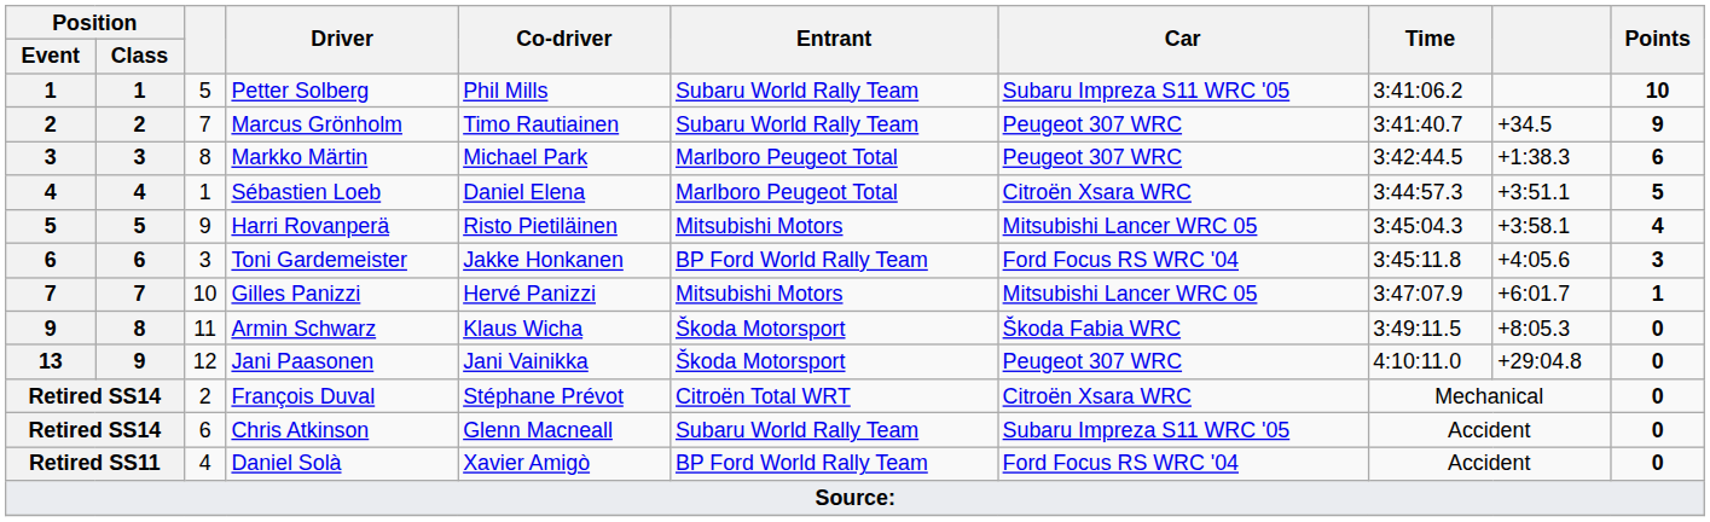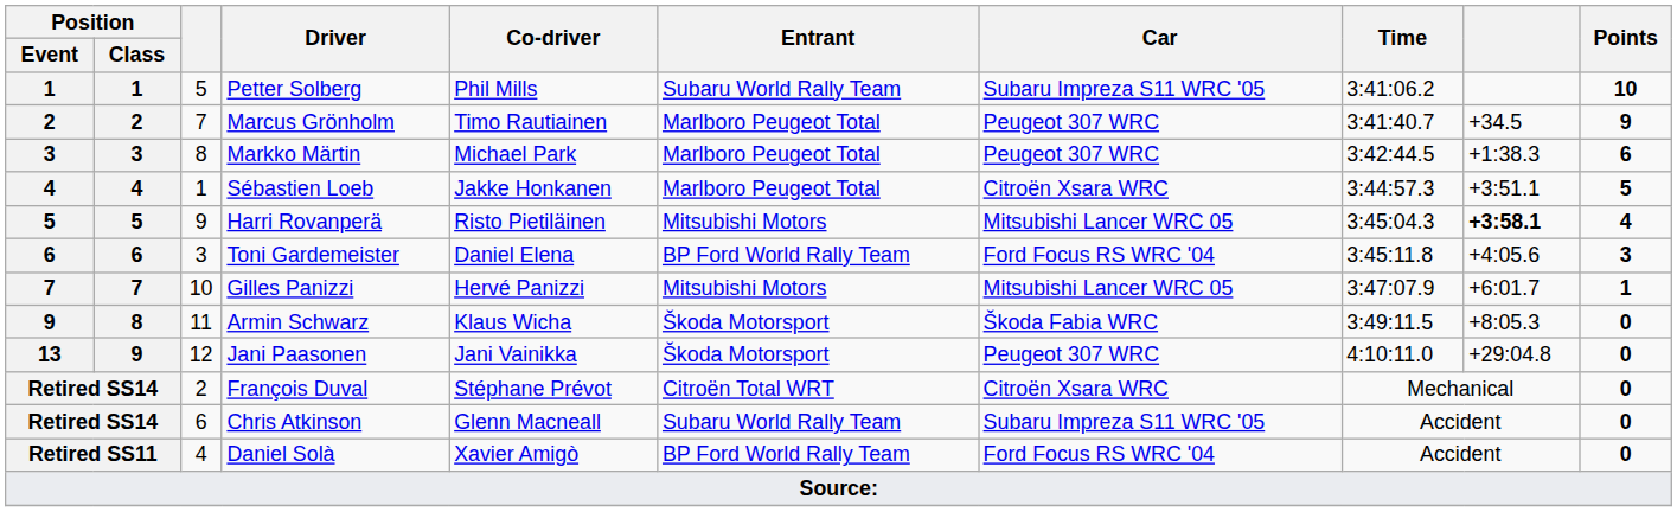Marcus Grönholm | Entrant: Subaru World Rally Team -> Marlboro Peugeot Total
Sébastien Loeb | Co-driver: Daniel Elena -> Jakke Honkanen
Harri Rovanperä | column 9: normal -> bold
Toni Gardemeister | Co-driver: Jakke Honkanen -> Daniel Elena
